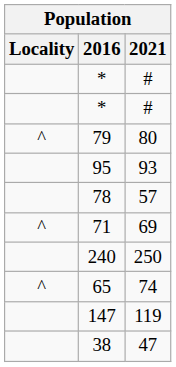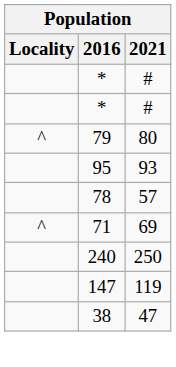- row: ^ | 65 | 74
